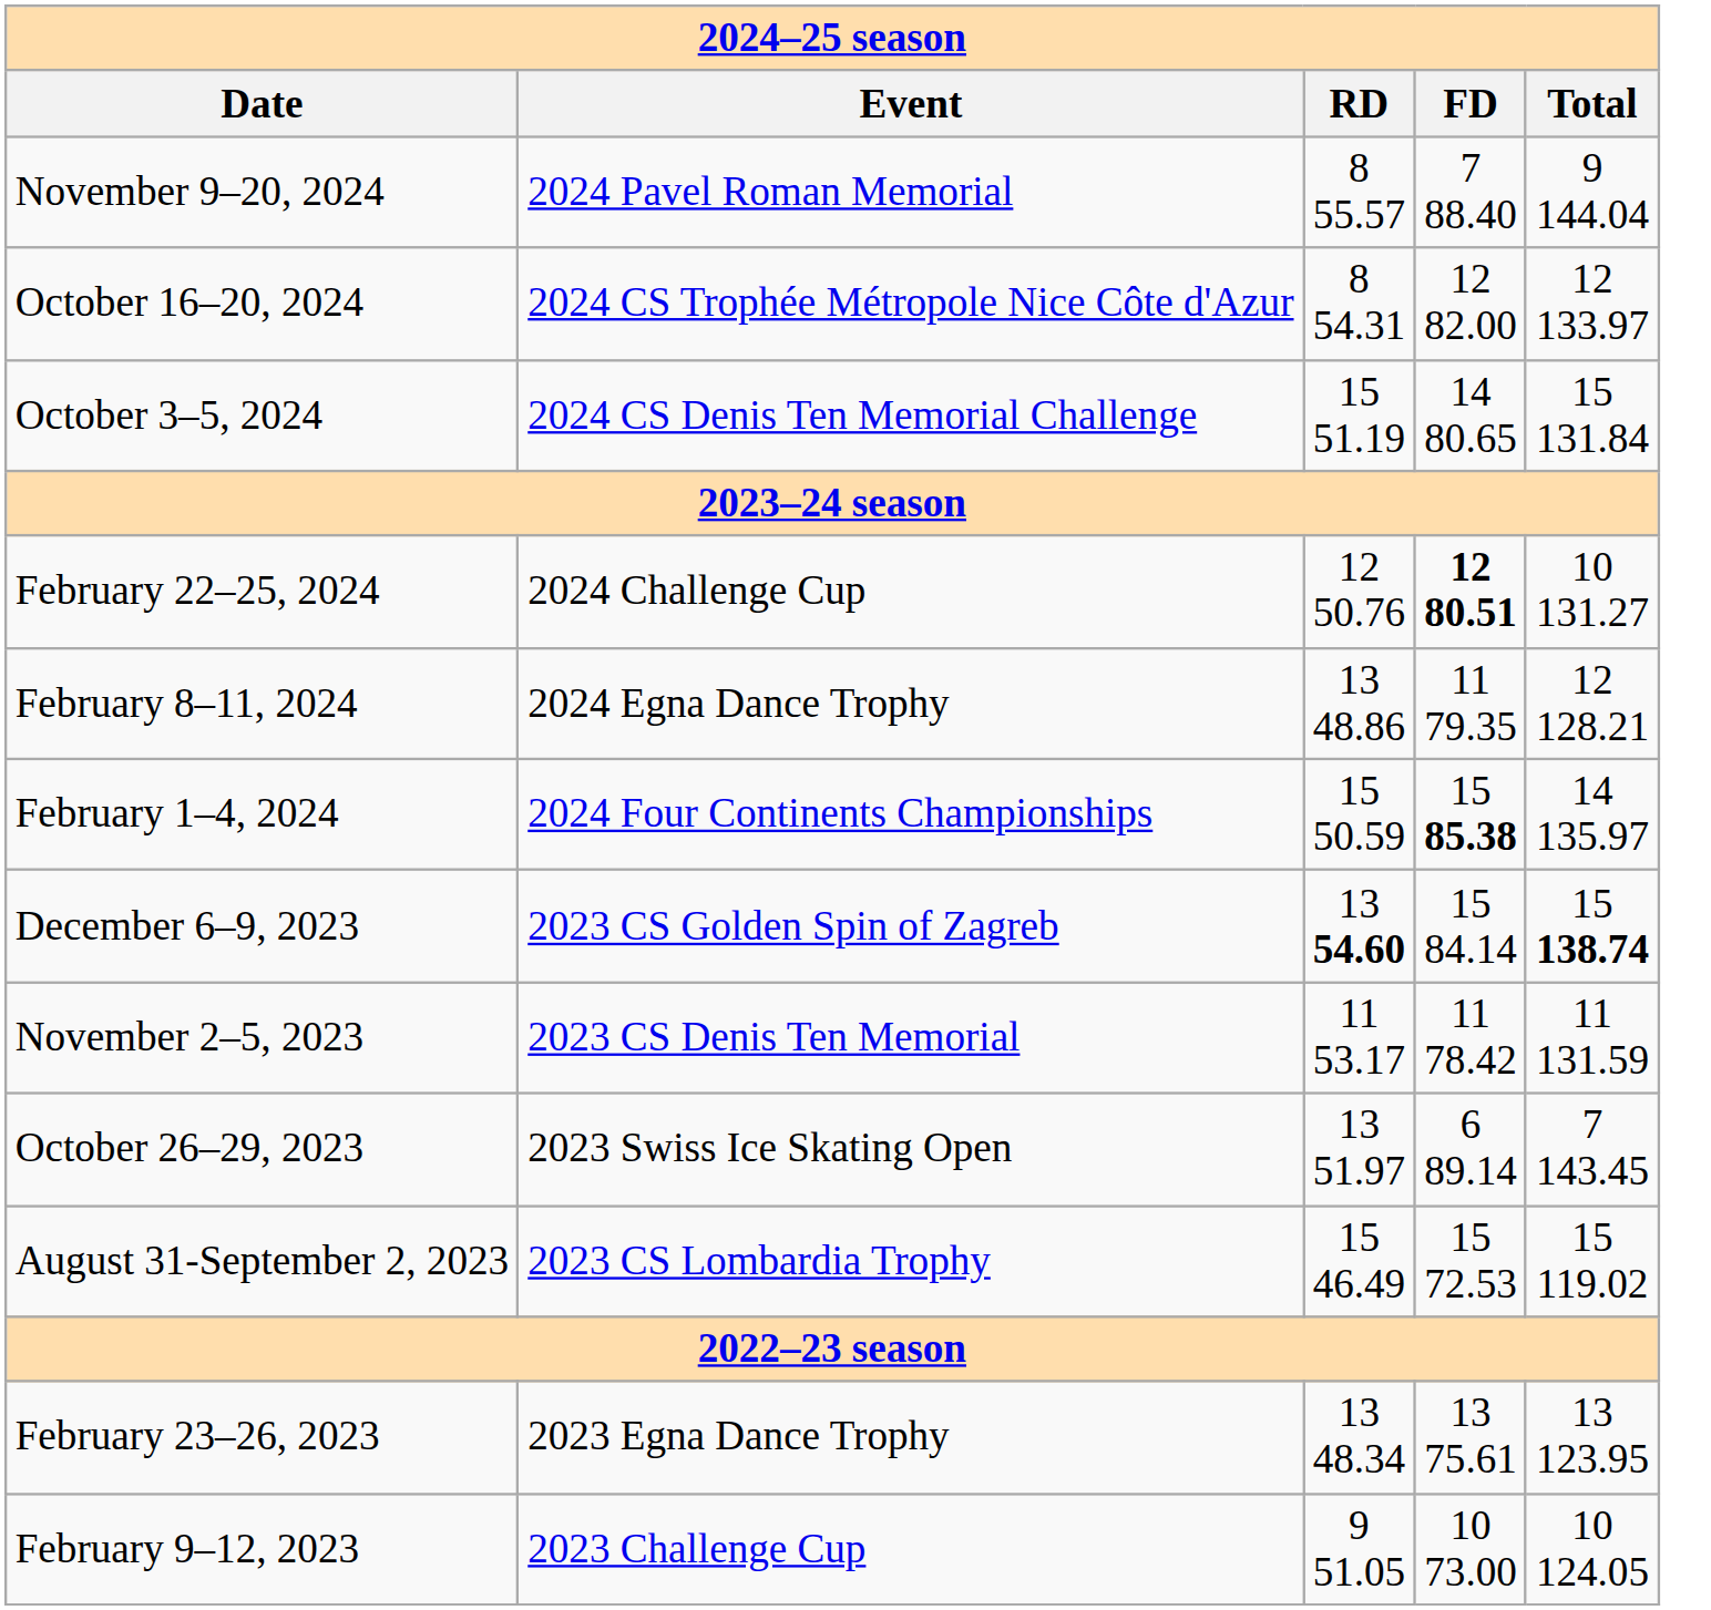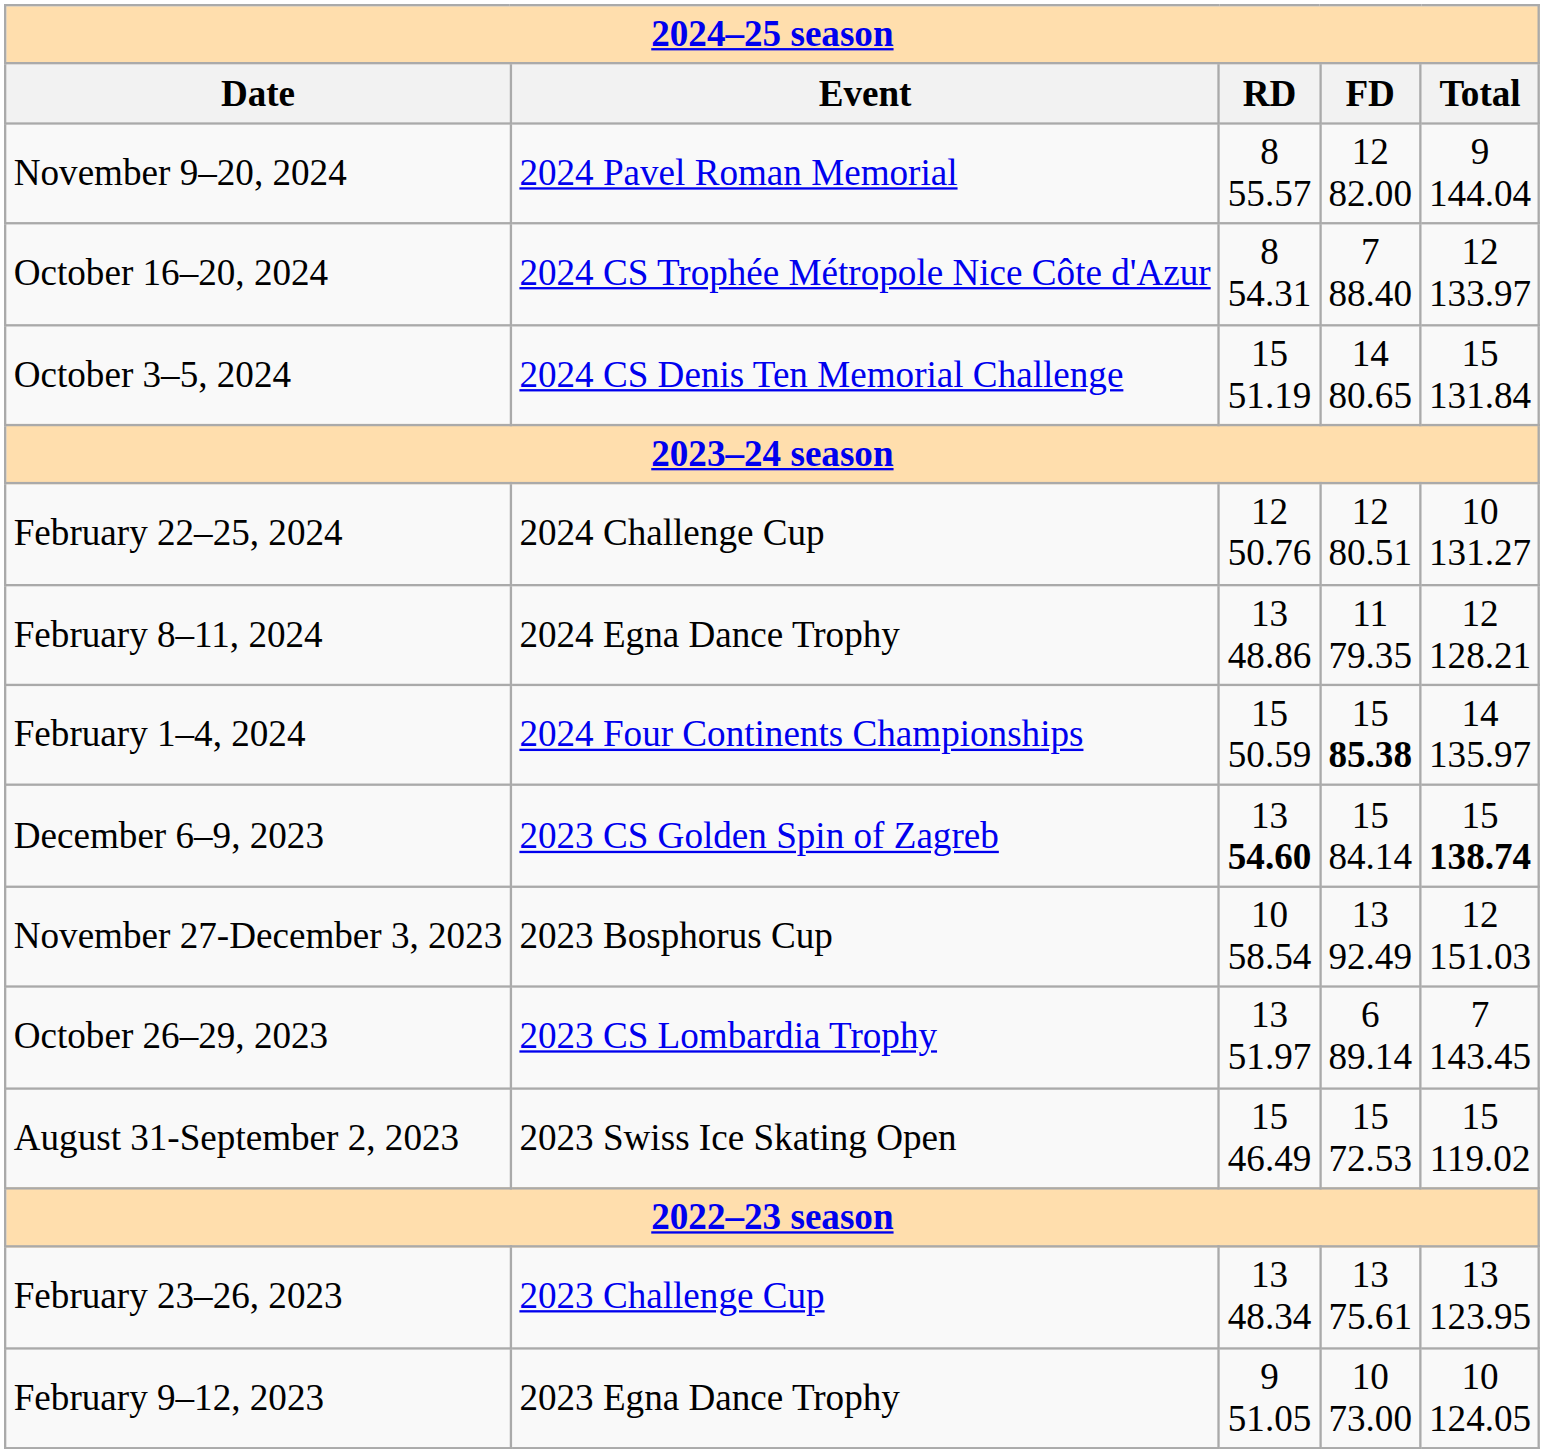November 9–20, 2024 | column 4: 7 88.40 -> 12 82.00
October 16–20, 2024 | column 4: 12 82.00 -> 7 88.40
February 22–25, 2024 | column 4: bold -> normal
+ row: November 27-December 3, 2023 | 2023 Bosphorus Cup | 10 58.54 | 13 92.49 | 12 151.03
- row: November 2–5, 2023 | 2023 CS Denis Ten Memorial | 11 53.17 | 11 78.42 | 11 131.59
October 26–29, 2023 | column 2: 2023 Swiss Ice Skating Open -> 2023 CS Lombardia Trophy
August 31-September 2, 2023 | column 2: 2023 CS Lombardia Trophy -> 2023 Swiss Ice Skating Open
February 23–26, 2023 | column 2: 2023 Egna Dance Trophy -> 2023 Challenge Cup
February 9–12, 2023 | column 2: 2023 Challenge Cup -> 2023 Egna Dance Trophy
